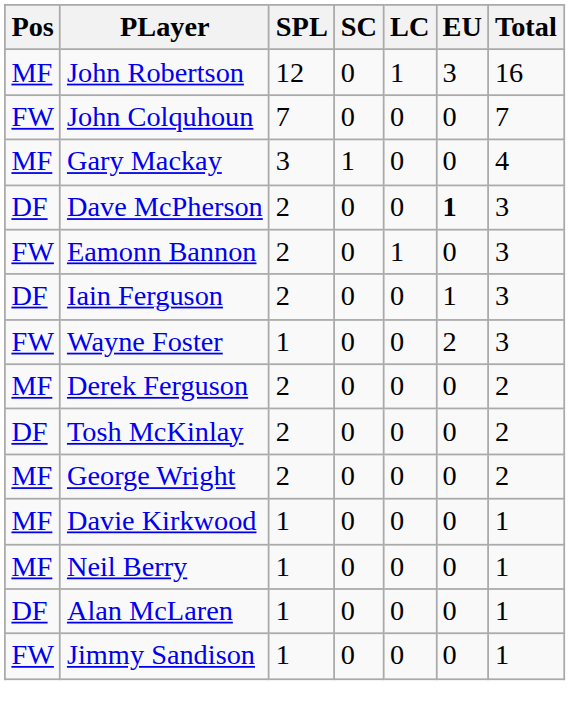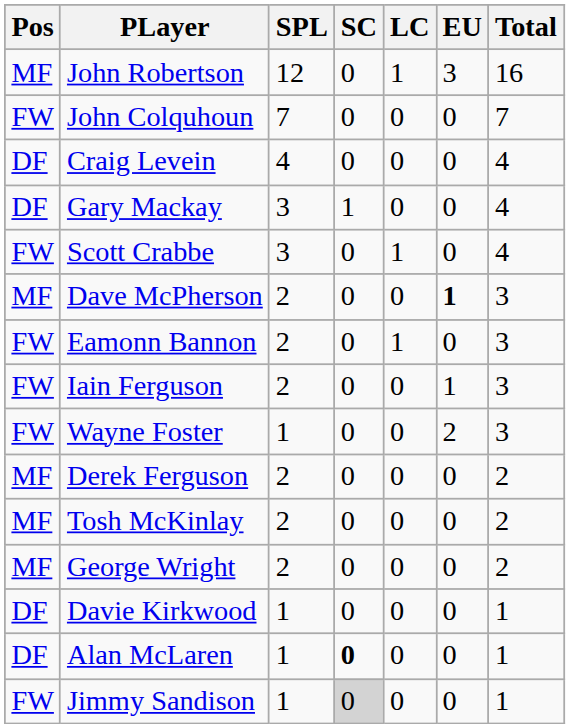+ row: DF | Craig Levein | 4 | 0 | 0 | 0 | 4
Gary Mackay | Pos: MF -> DF
+ row: FW | Scott Crabbe | 3 | 0 | 1 | 0 | 4
Dave McPherson | Pos: DF -> MF
Iain Ferguson | Pos: DF -> FW
Tosh McKinlay | Pos: DF -> MF
Davie Kirkwood | Pos: MF -> DF
- row: MF | Neil Berry | 1 | 0 | 0 | 0 | 1
Alan McLaren | SC: normal -> bold
Jimmy Sandison | SC: no background -> lightgrey background
